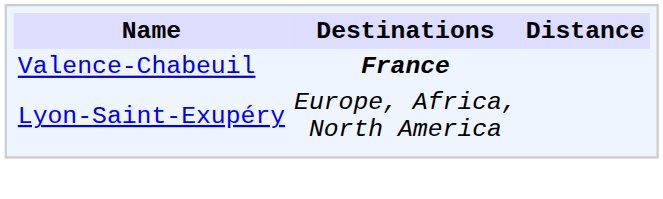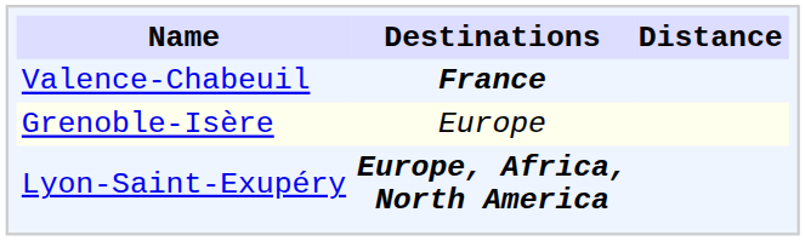+ row: Grenoble-Isère | Europe
Lyon-Saint-Exupéry | Destinations: normal -> bold
